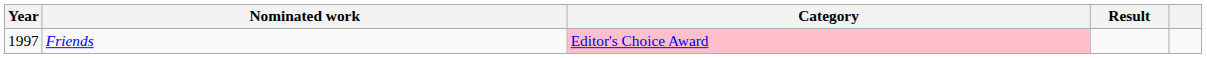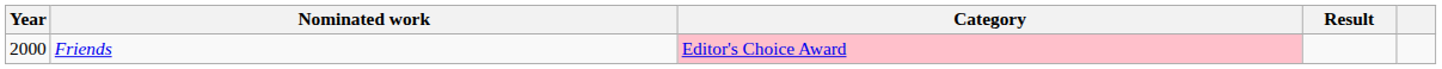Friends | Year: 1997 -> 2000
